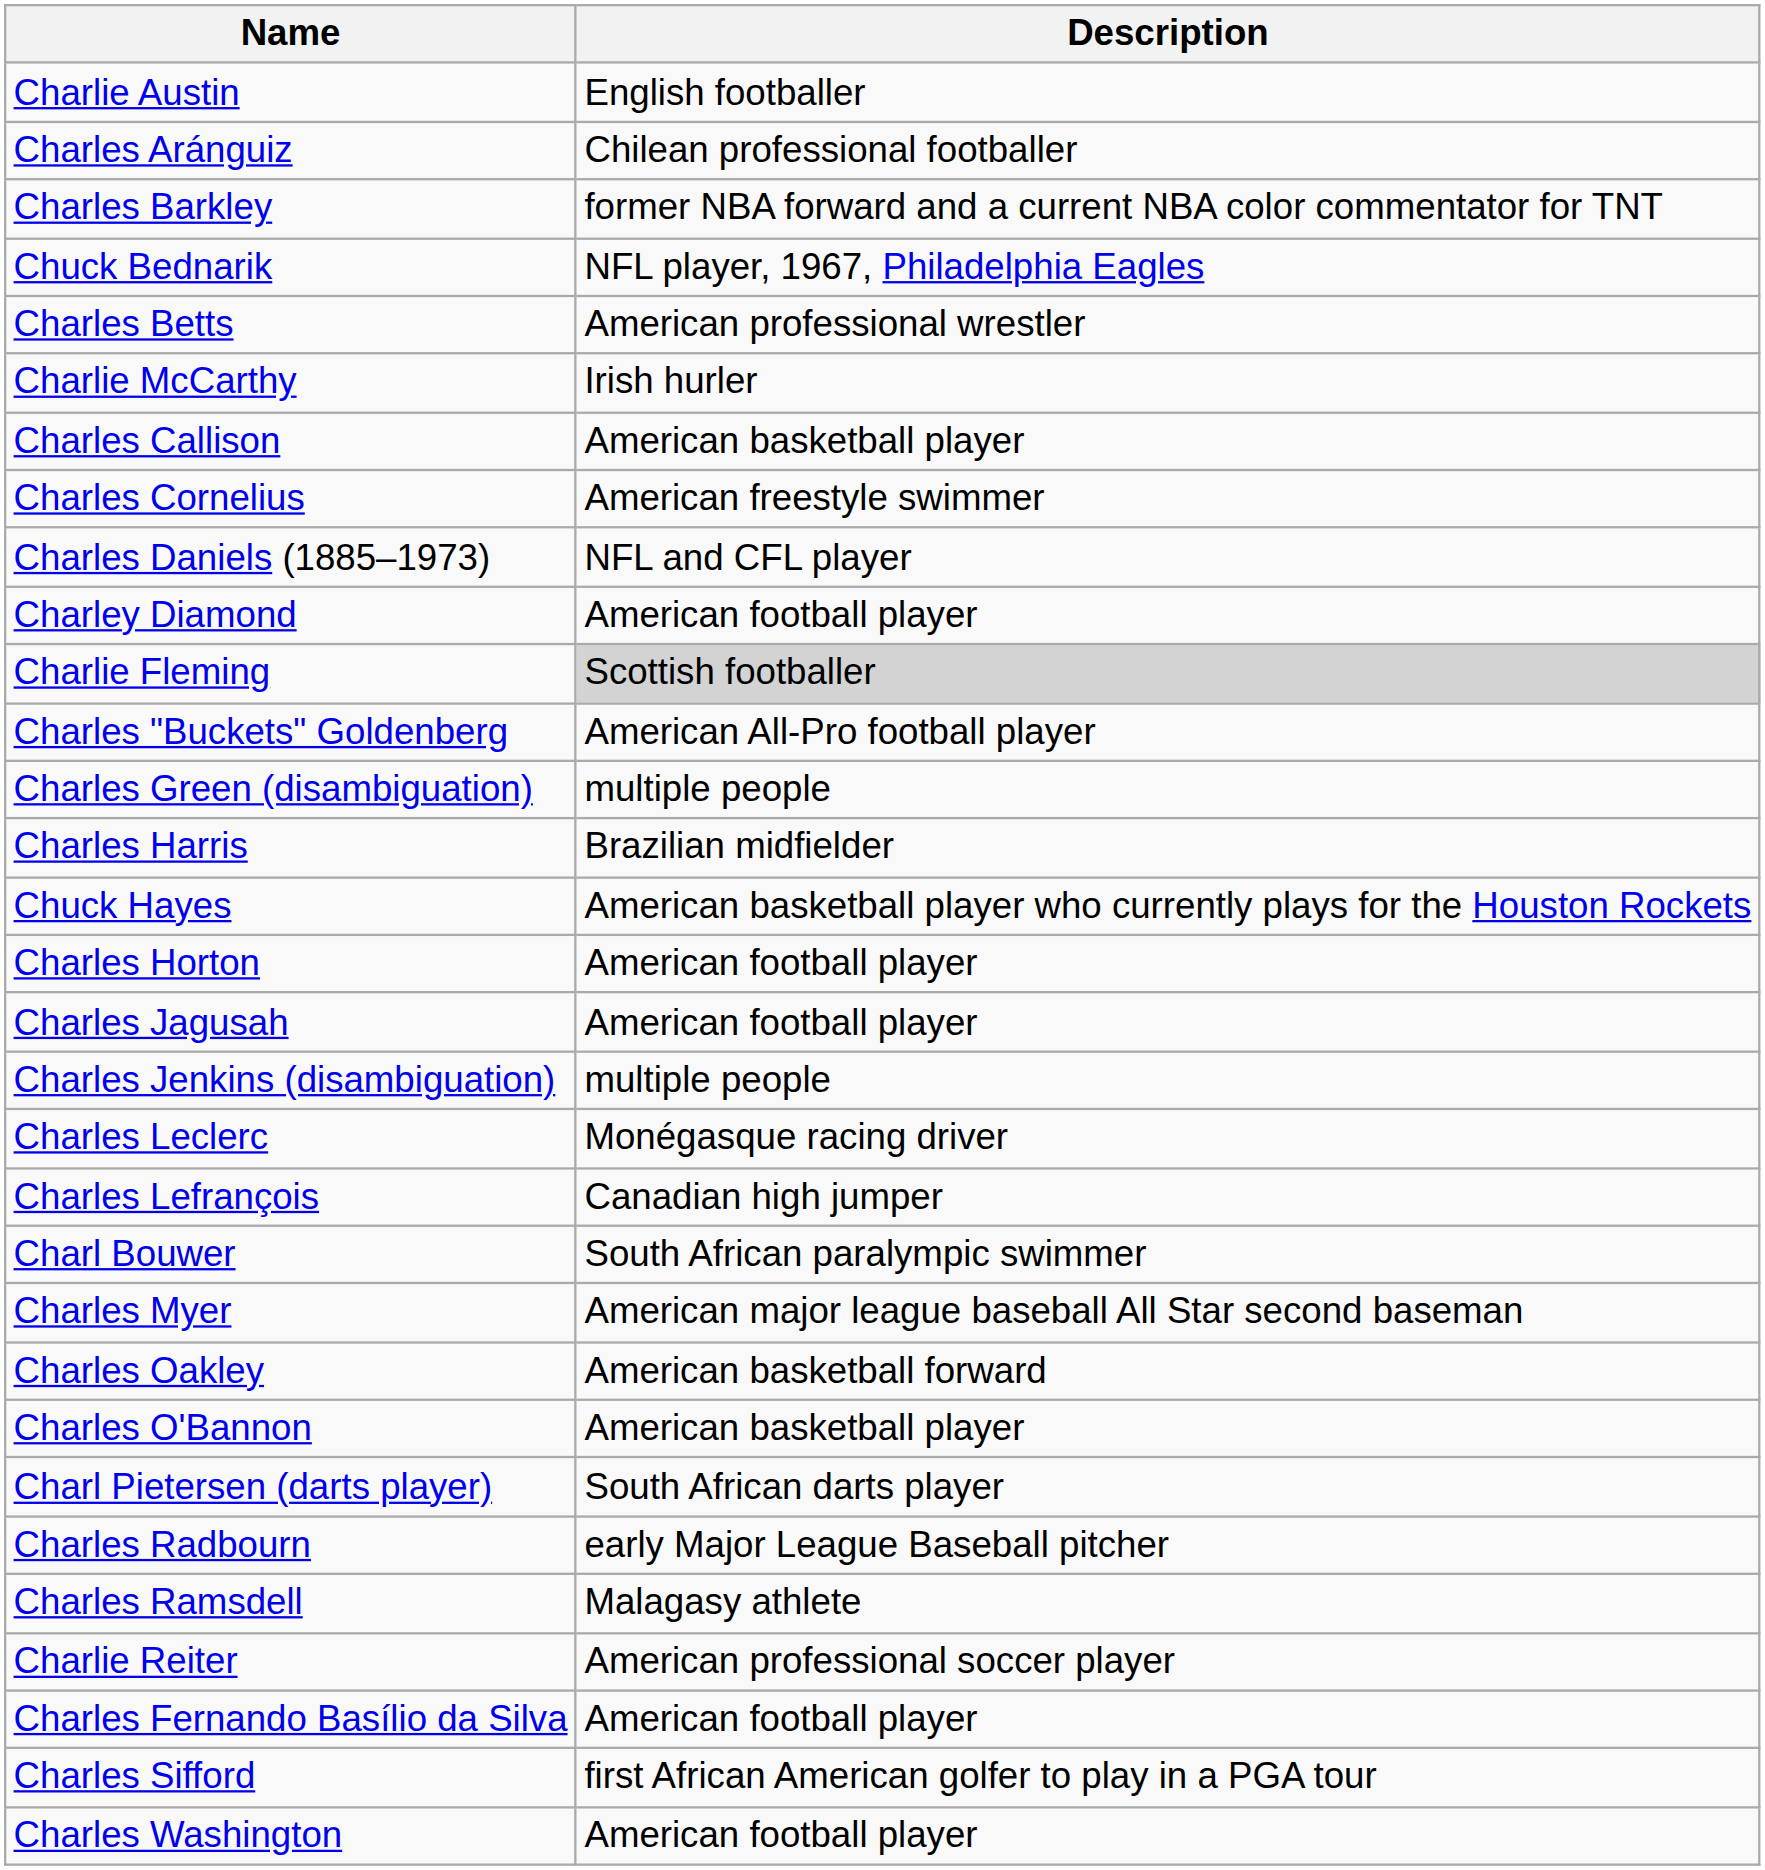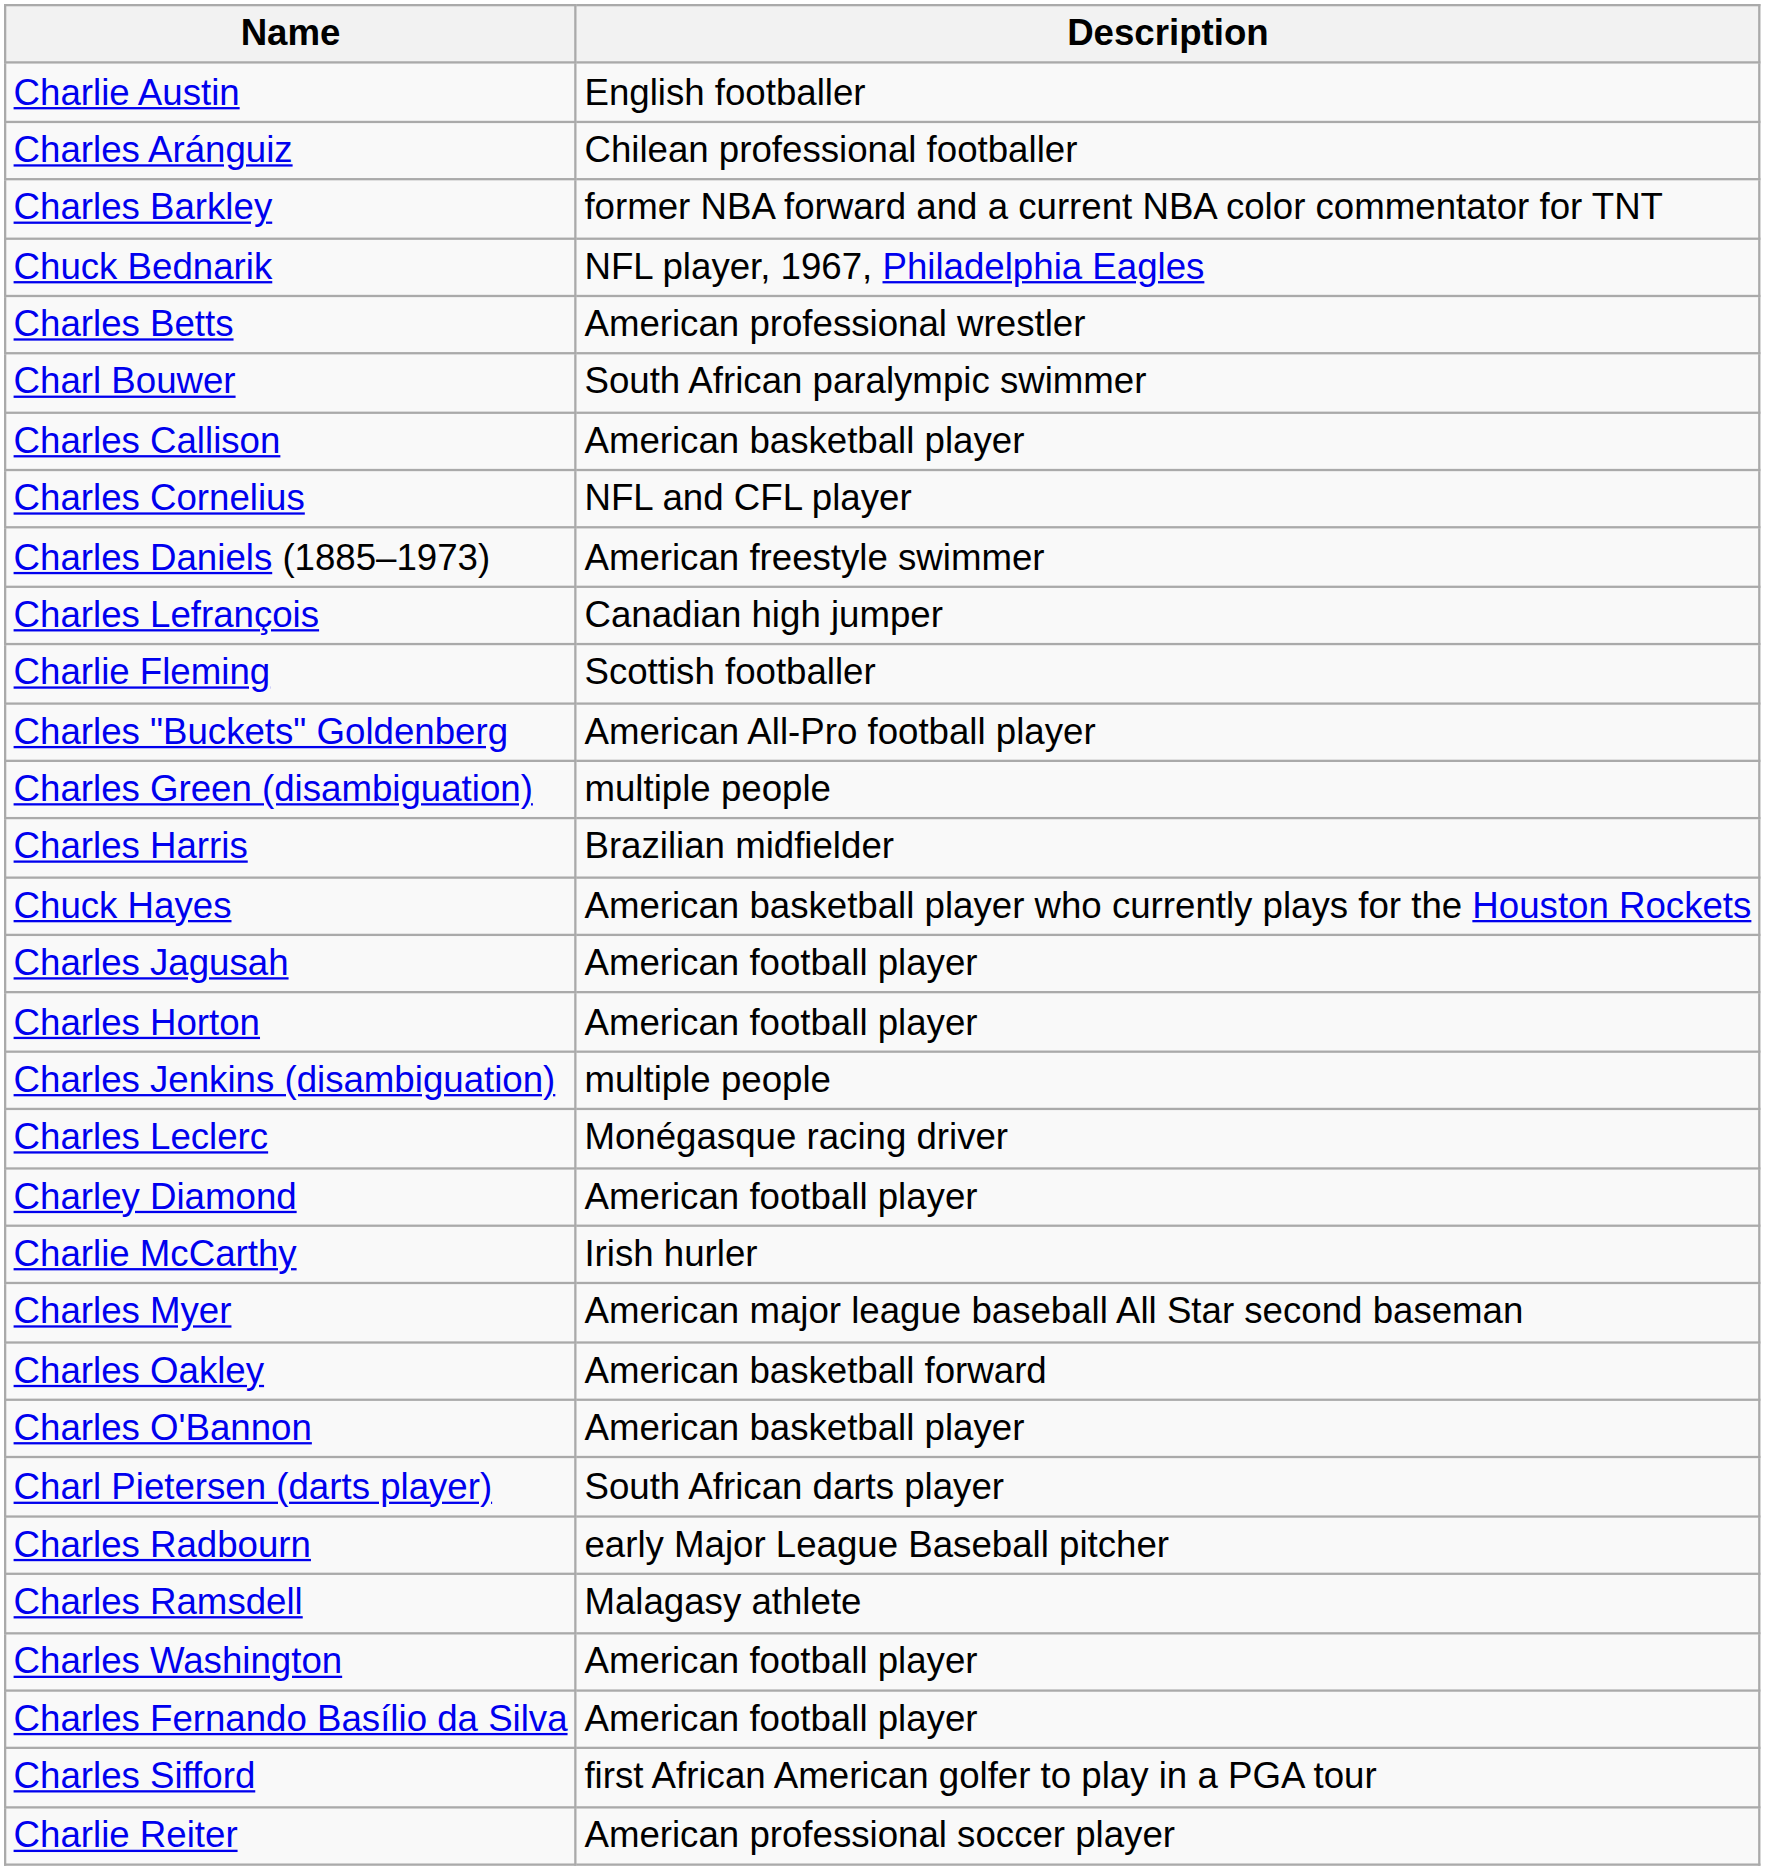rows swapped: Charl Bouwer <-> Charlie McCarthy
Charles Cornelius | Description: American freestyle swimmer -> NFL and CFL player
Charles Daniels (1885–1973) | Description: NFL and CFL player -> American freestyle swimmer
rows swapped: Charley Diamond <-> Charles Lefrançois
Charlie Fleming | Description: lightgrey background -> no background
rows swapped: Charles Horton <-> Charles Jagusah
rows swapped: Charlie Reiter <-> Charles Washington
